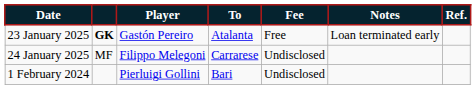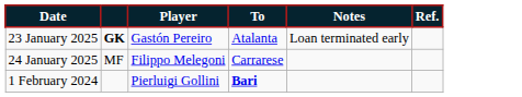- column: Fee | Free | Undisclosed | Undisclosed
1 February 2024 | To: normal -> bold
